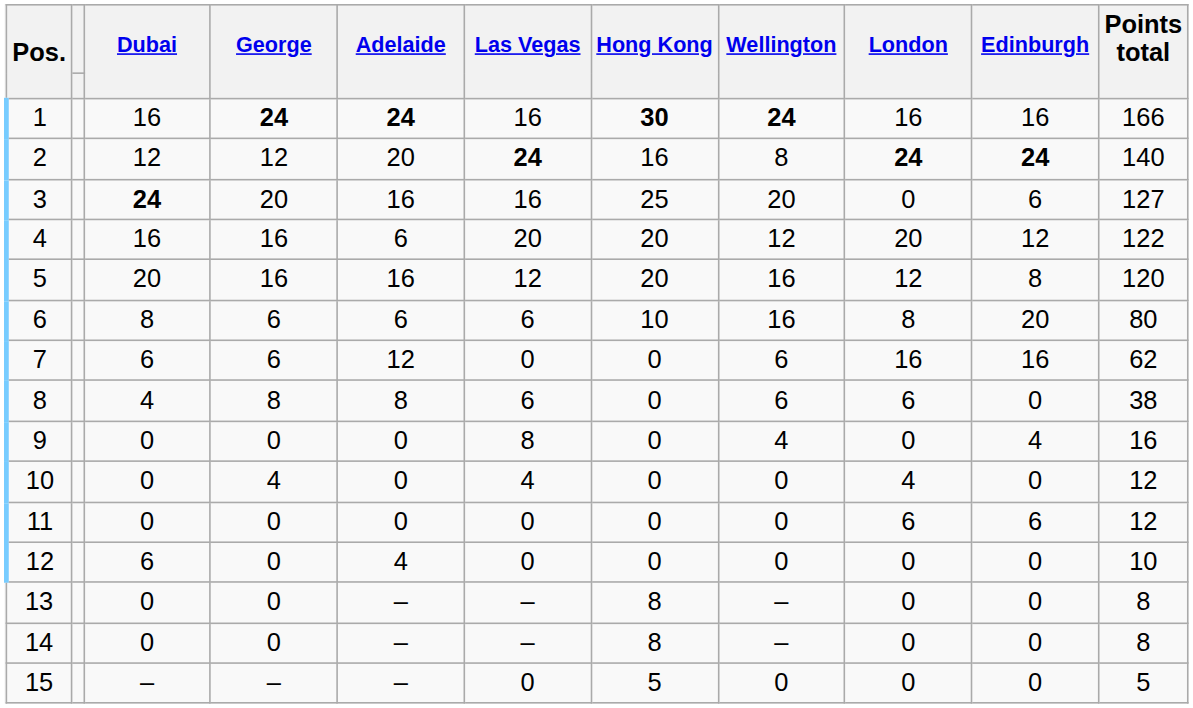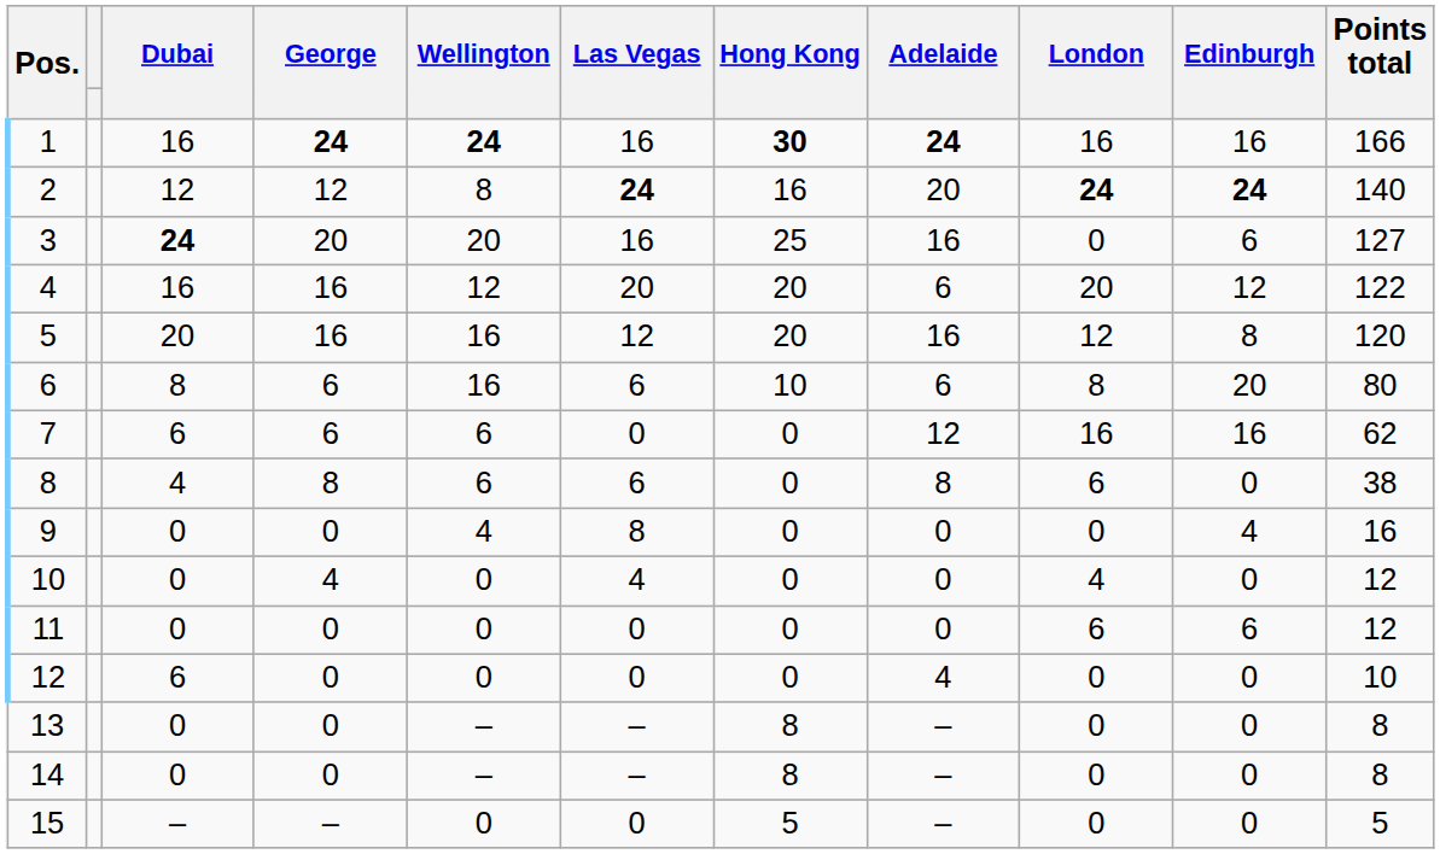columns swapped: Wellington <-> Adelaide
